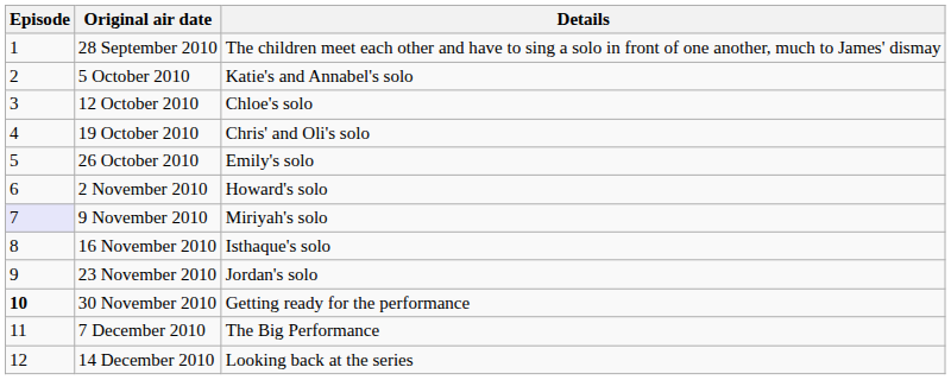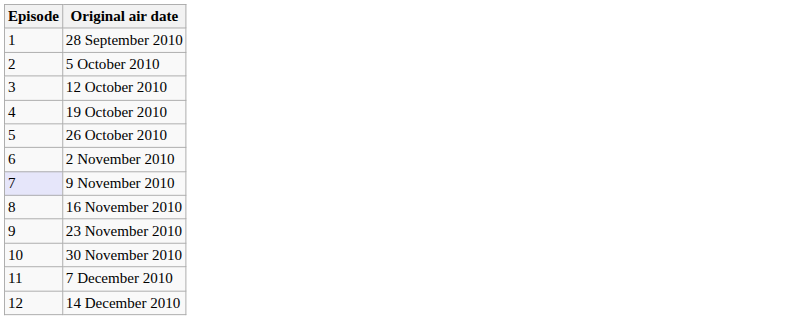- column: Details | The children meet each other and have to sing a solo in front of one another, much to James' dismay | Katie's and Annabel's solo | Chloe's solo | Chris' and Oli's solo | Emily's solo | Howard's solo | Miriyah's solo | Isthaque's solo | Jordan's solo | Getting ready for the performance | The Big Performance | Looking back at the series
30 November 2010 | Episode: bold -> normal
